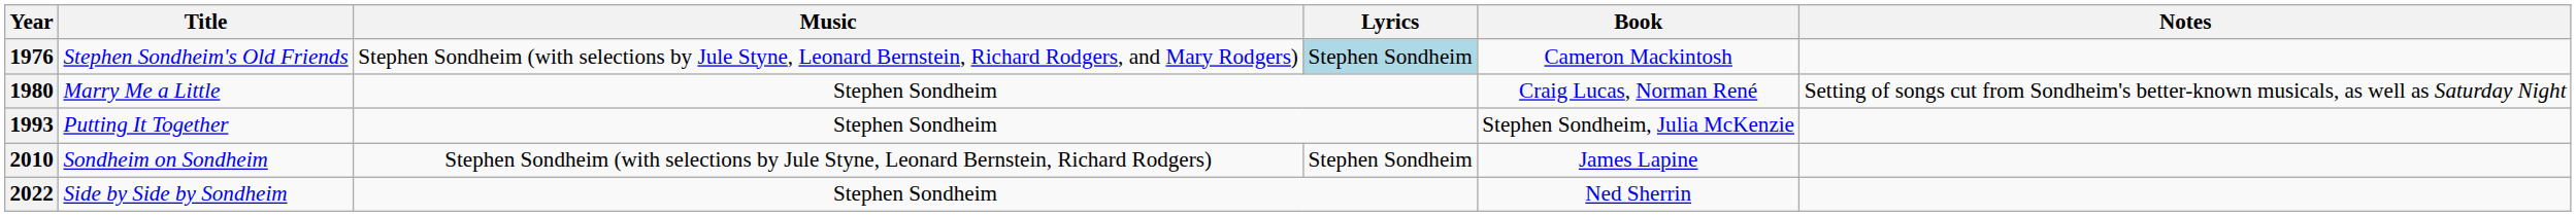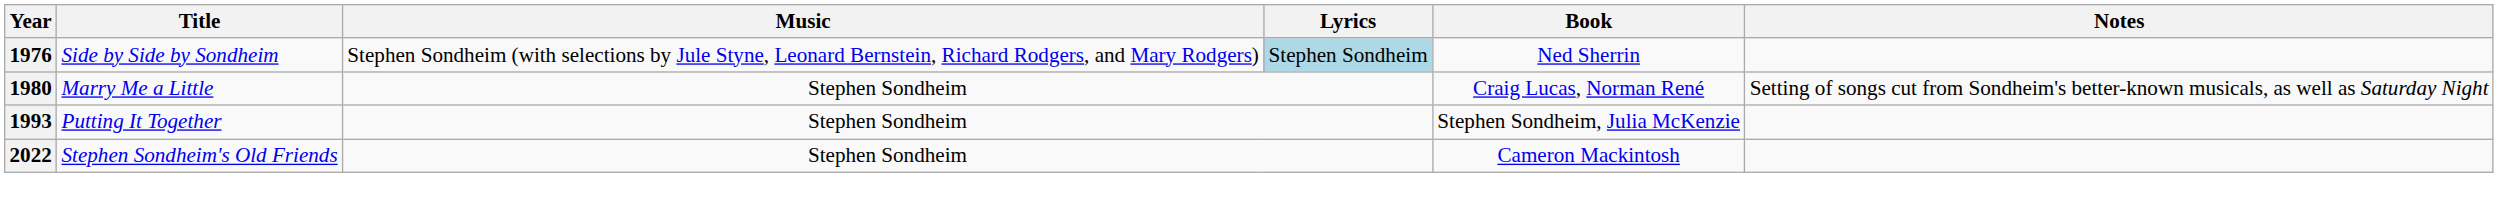1976 | Title: Stephen Sondheim's Old Friends -> Side by Side by Sondheim
1976 | Book: Cameron Mackintosh -> Ned Sherrin
- row: 2010 | Sondheim on Sondheim | Stephen Sondheim (with selections by Jule Styne, Leonard Bernstein, Richard Rodgers) | Stephen Sondheim | James Lapine
2022 | Title: Side by Side by Sondheim -> Stephen Sondheim's Old Friends
2022 | Book: Ned Sherrin -> Cameron Mackintosh
